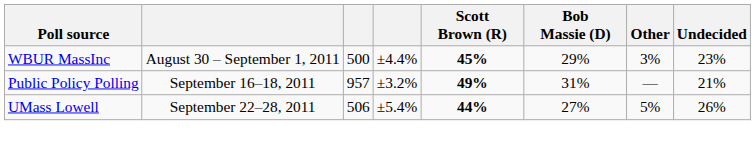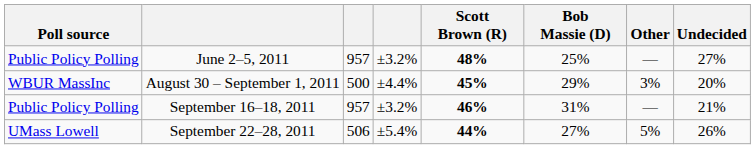+ row: Public Policy Polling | June 2–5, 2011 | 957 | ±3.2% | 48% | 25% | — | 27%
August 30 – September 1, 2011 | Undecided: 23% -> 20%
September 16–18, 2011 | Scott Brown (R): 49% -> 46%
